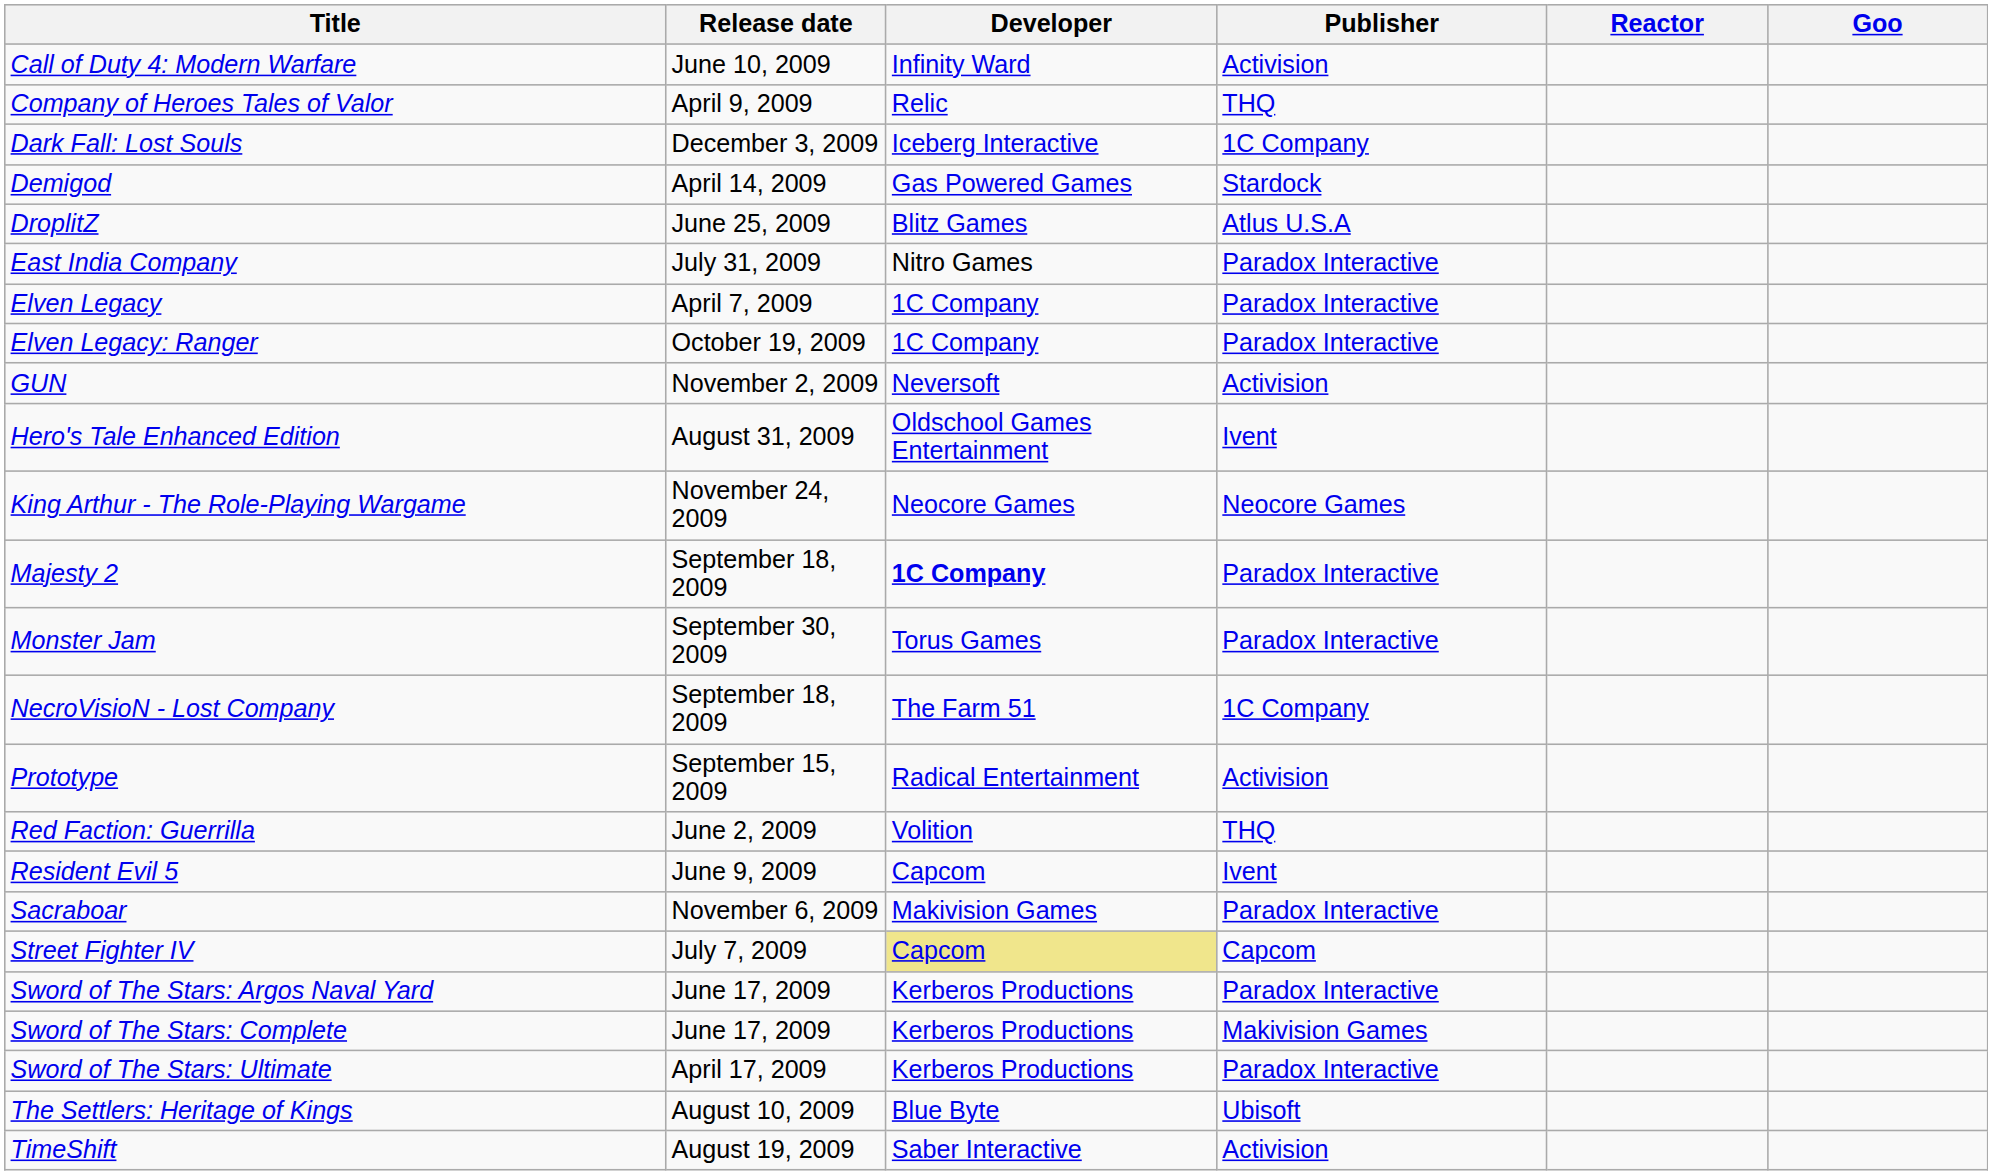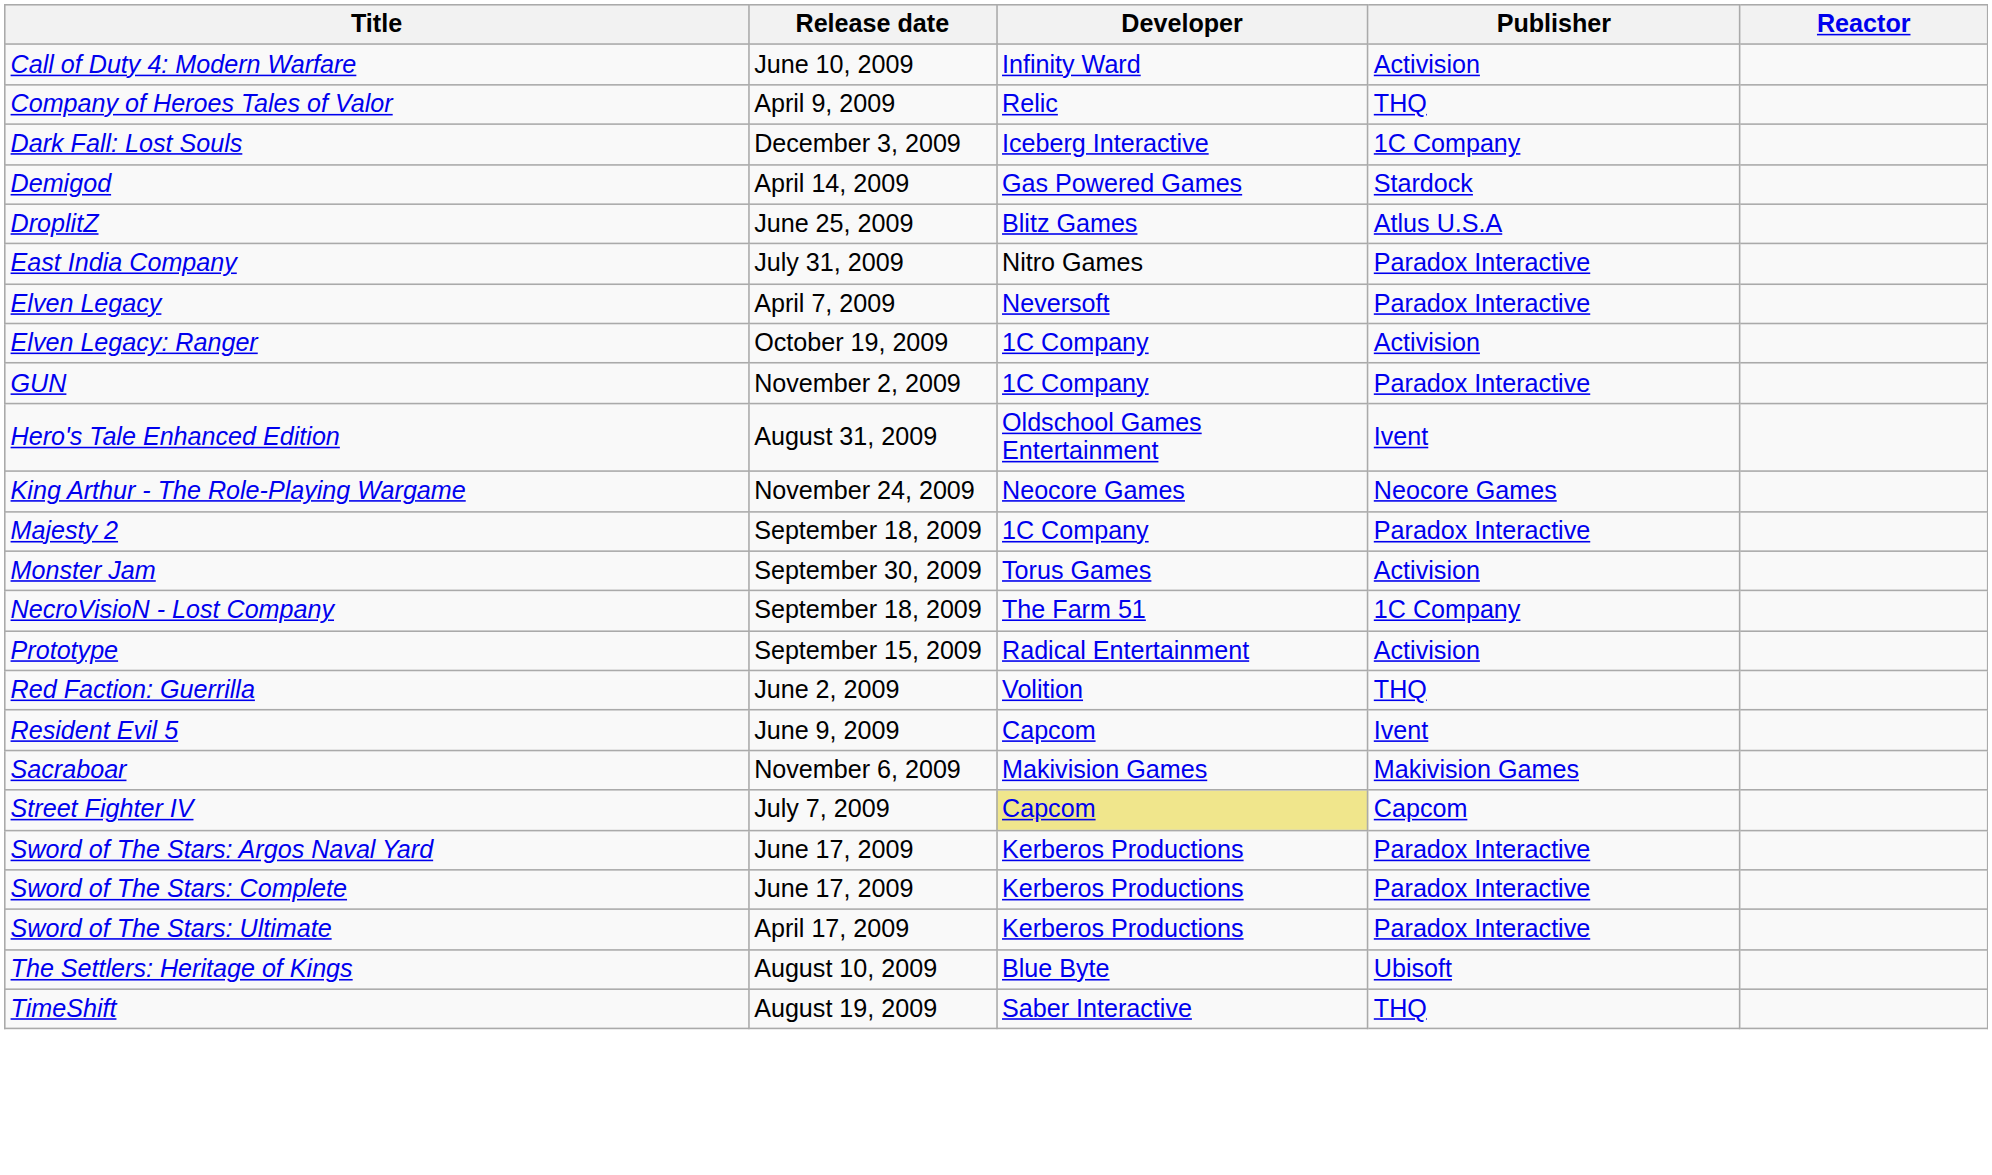- column: Goo
Elven Legacy | Developer: 1C Company -> Neversoft
Elven Legacy: Ranger | Publisher: Paradox Interactive -> Activision
GUN | Developer: Neversoft -> 1C Company
GUN | Publisher: Activision -> Paradox Interactive
Majesty 2 | Developer: bold -> normal
Monster Jam | Publisher: Paradox Interactive -> Activision
Sacraboar | Publisher: Paradox Interactive -> Makivision Games
Sword of The Stars: Complete | Publisher: Makivision Games -> Paradox Interactive
TimeShift | Publisher: Activision -> THQ
